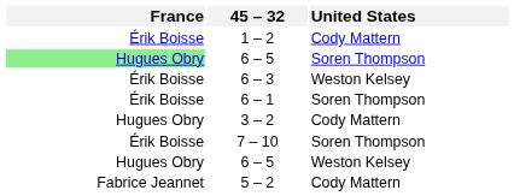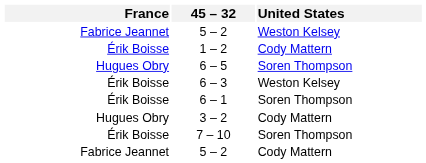+ row: Fabrice Jeannet | 5 – 2 | Weston Kelsey
6 – 5 / Soren Thompson | France: lightgreen background -> no background
- row: Hugues Obry | 6 – 5 | Weston Kelsey
